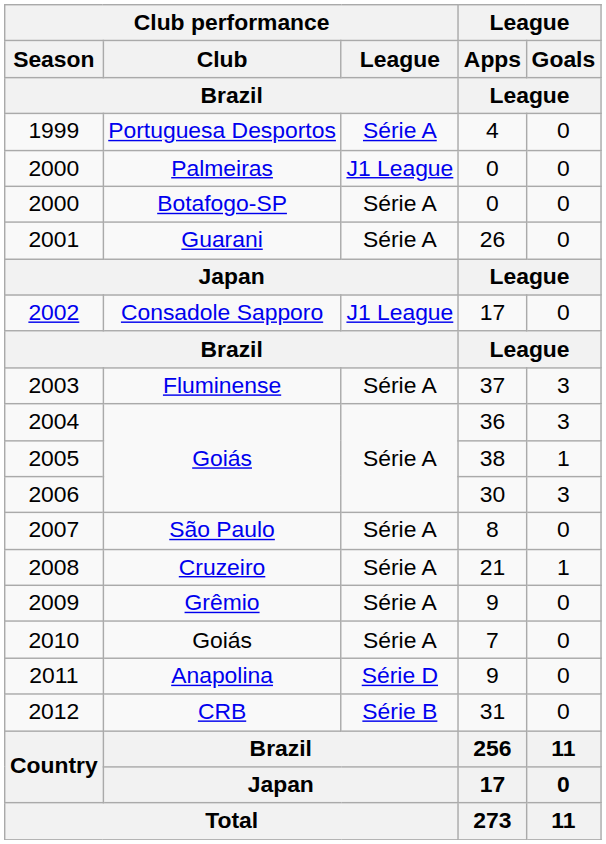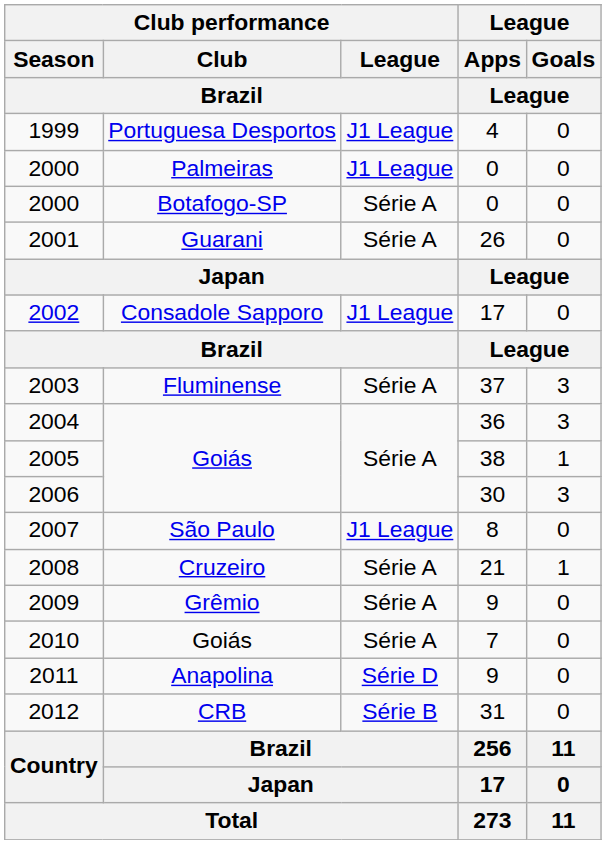1999 | Club performance / League / Brazil: Série A -> J1 League
2007 | Club performance / League / Brazil: Série A -> J1 League
